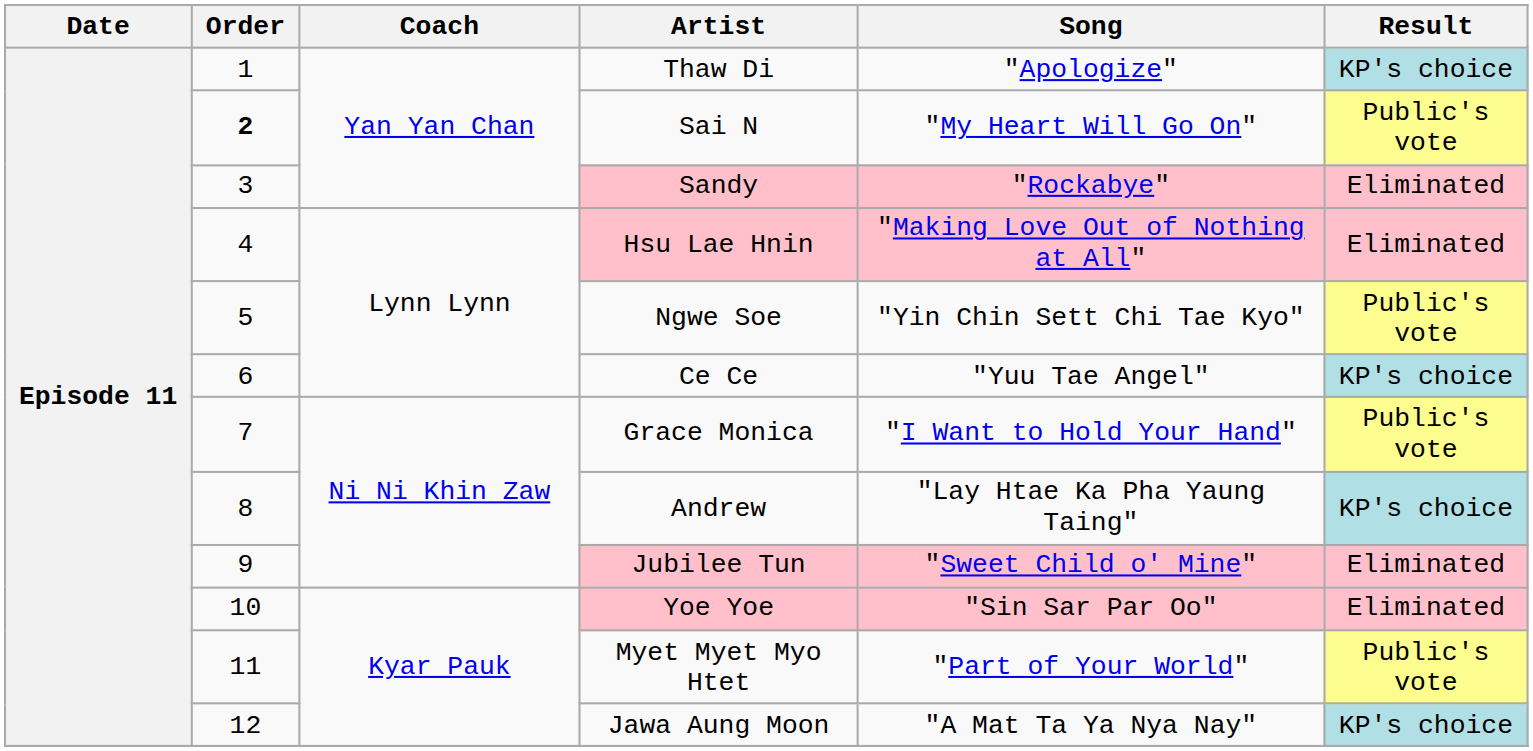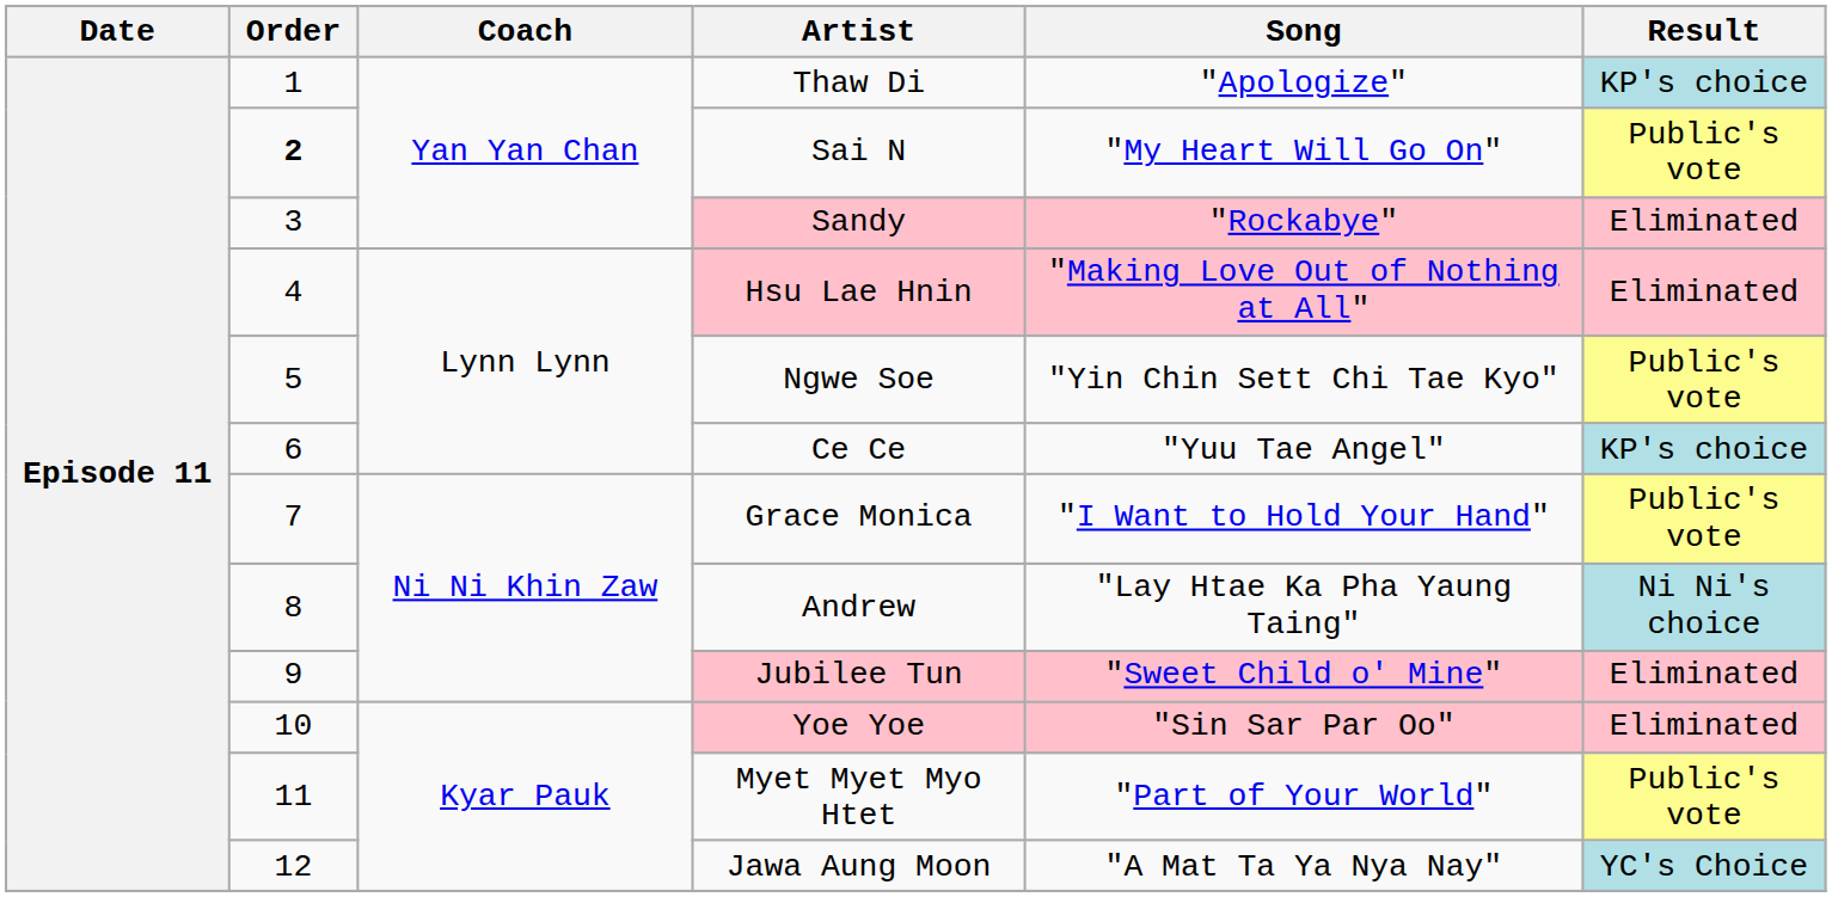Andrew | Result: KP's choice -> Ni Ni's choice
Jawa Aung Moon | Result: KP's choice -> YC's Choice
